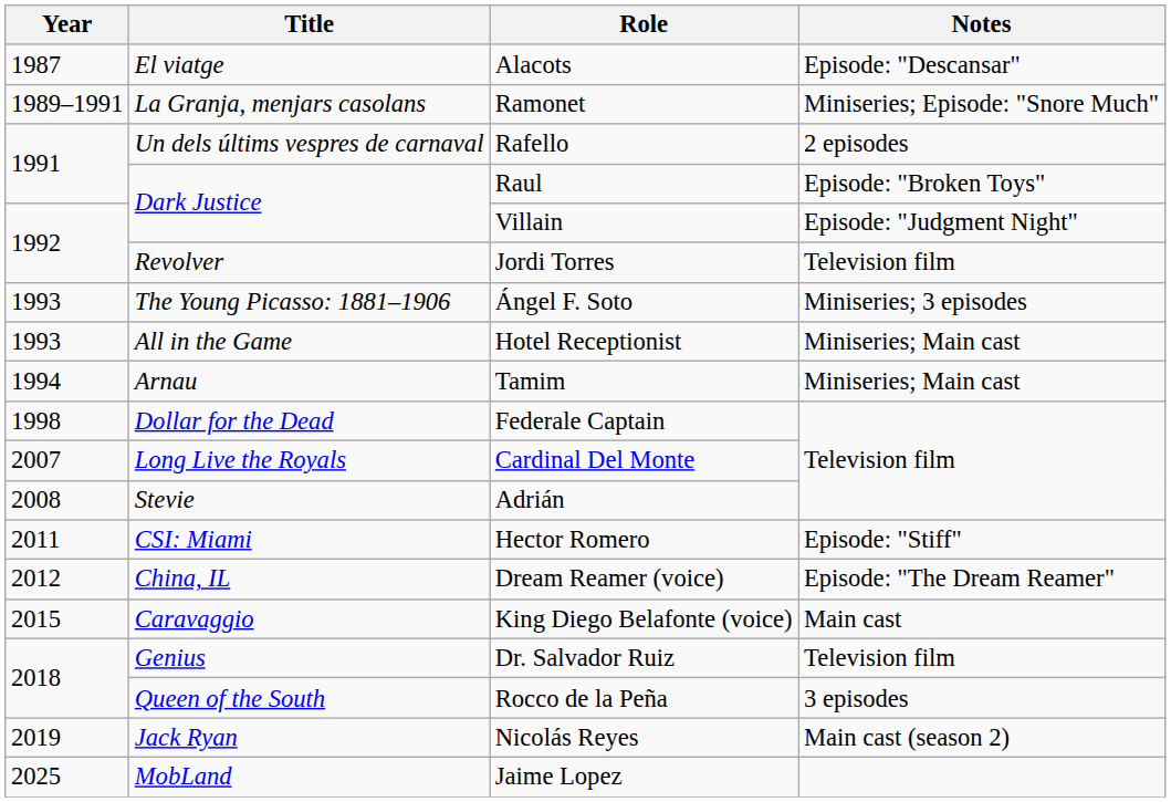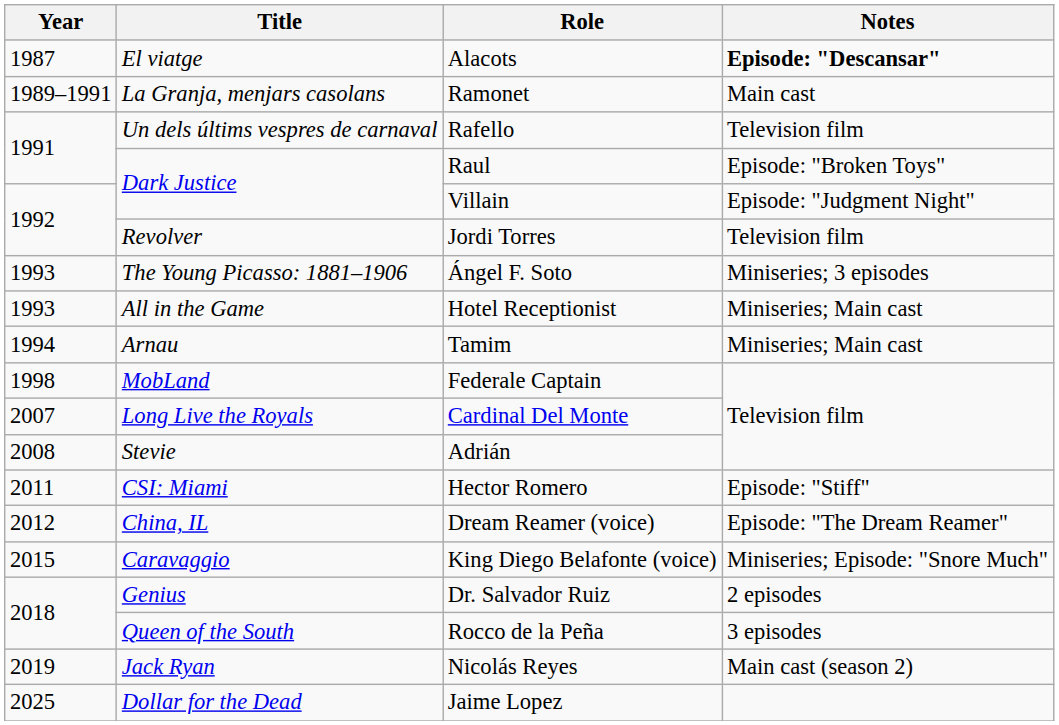Alacots | Notes: normal -> bold
Ramonet | Notes: Miniseries; Episode: "Snore Much" -> Main cast
Rafello | Notes: 2 episodes -> Television film
Federale Captain | Title: Dollar for the Dead -> MobLand
King Diego Belafonte (voice) | Notes: Main cast -> Miniseries; Episode: "Snore Much"
Dr. Salvador Ruiz | Notes: Television film -> 2 episodes
Jaime Lopez | Title: MobLand -> Dollar for the Dead
